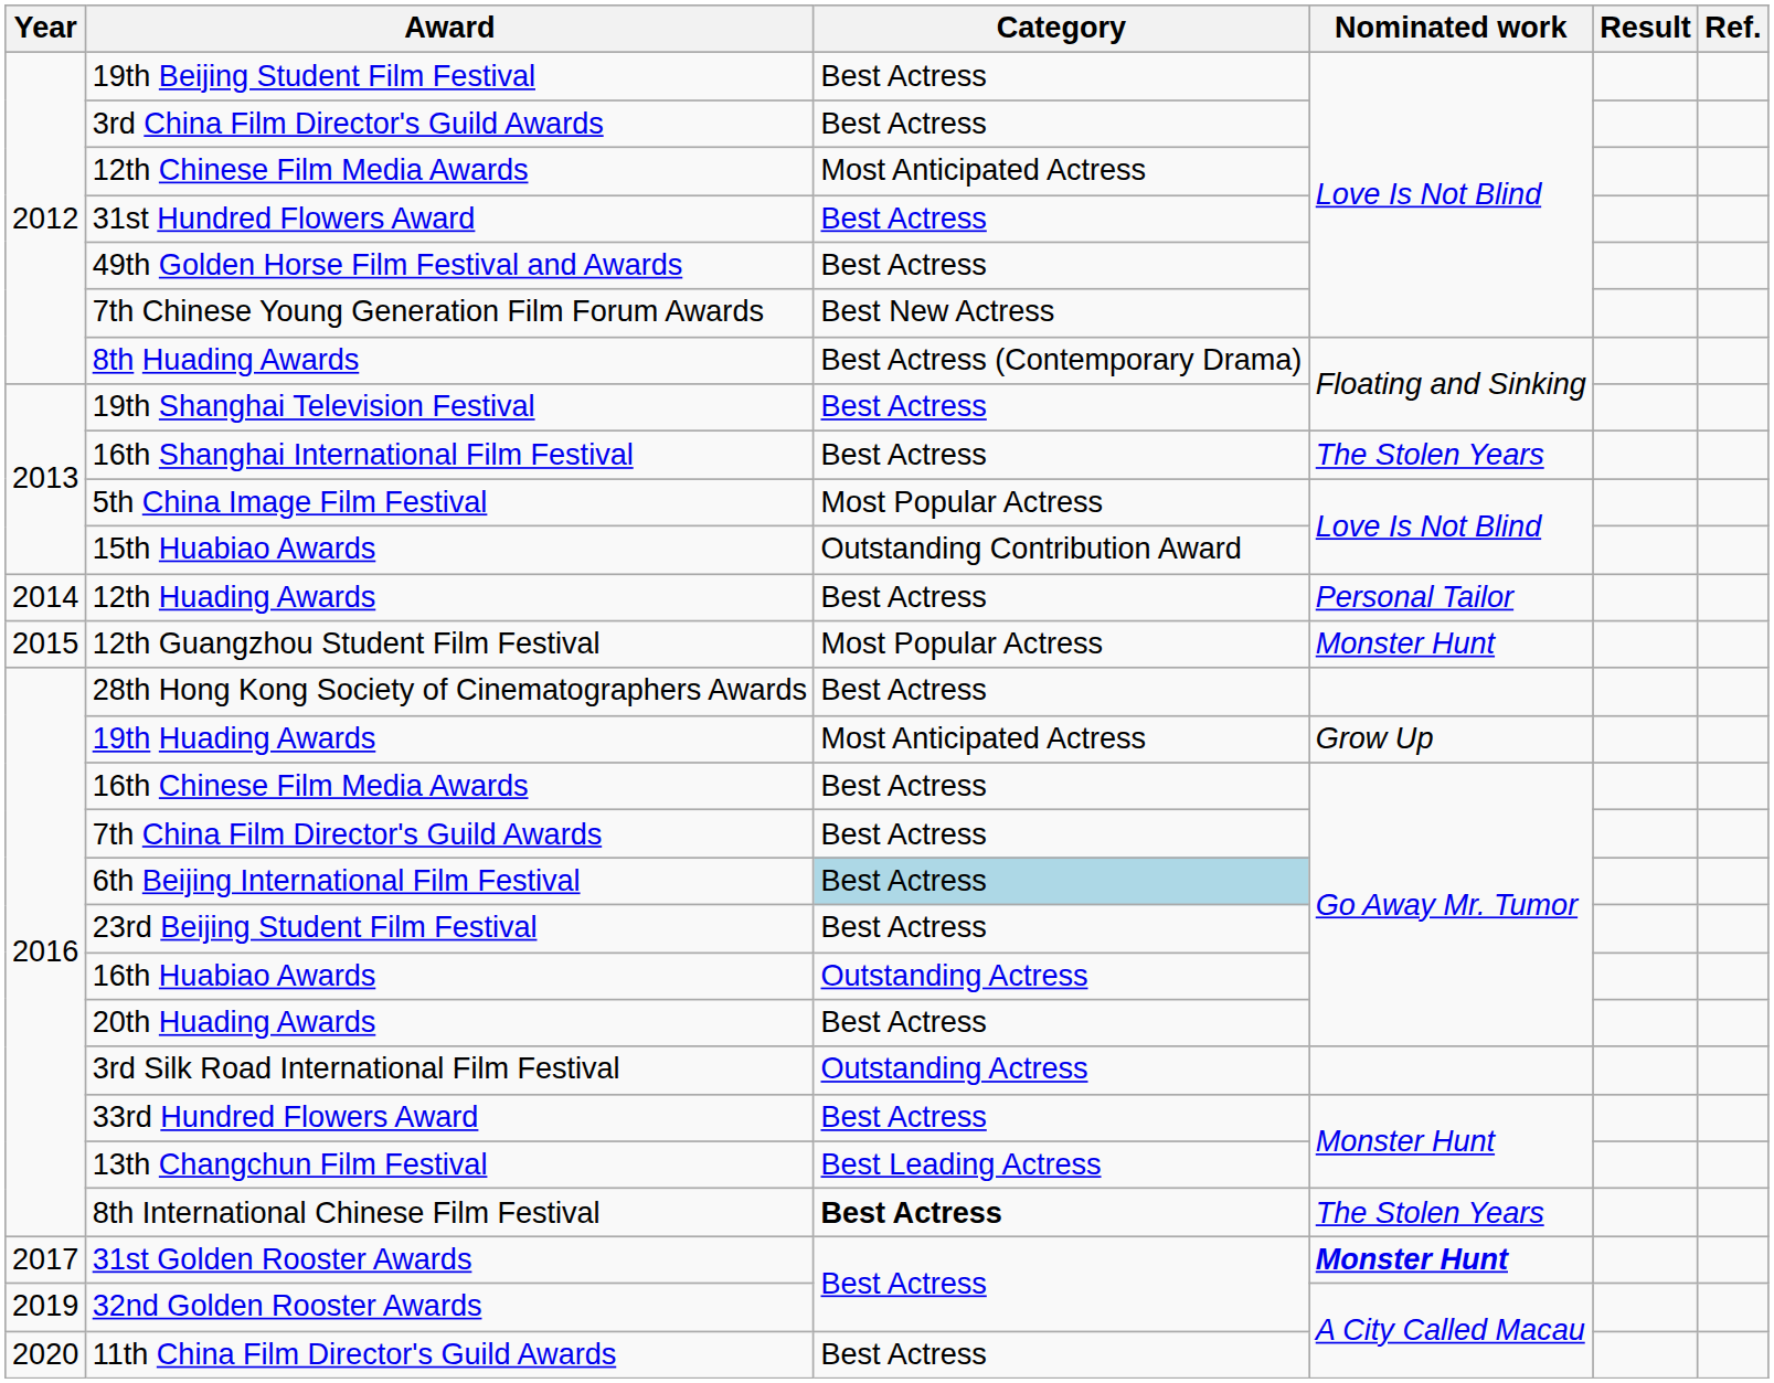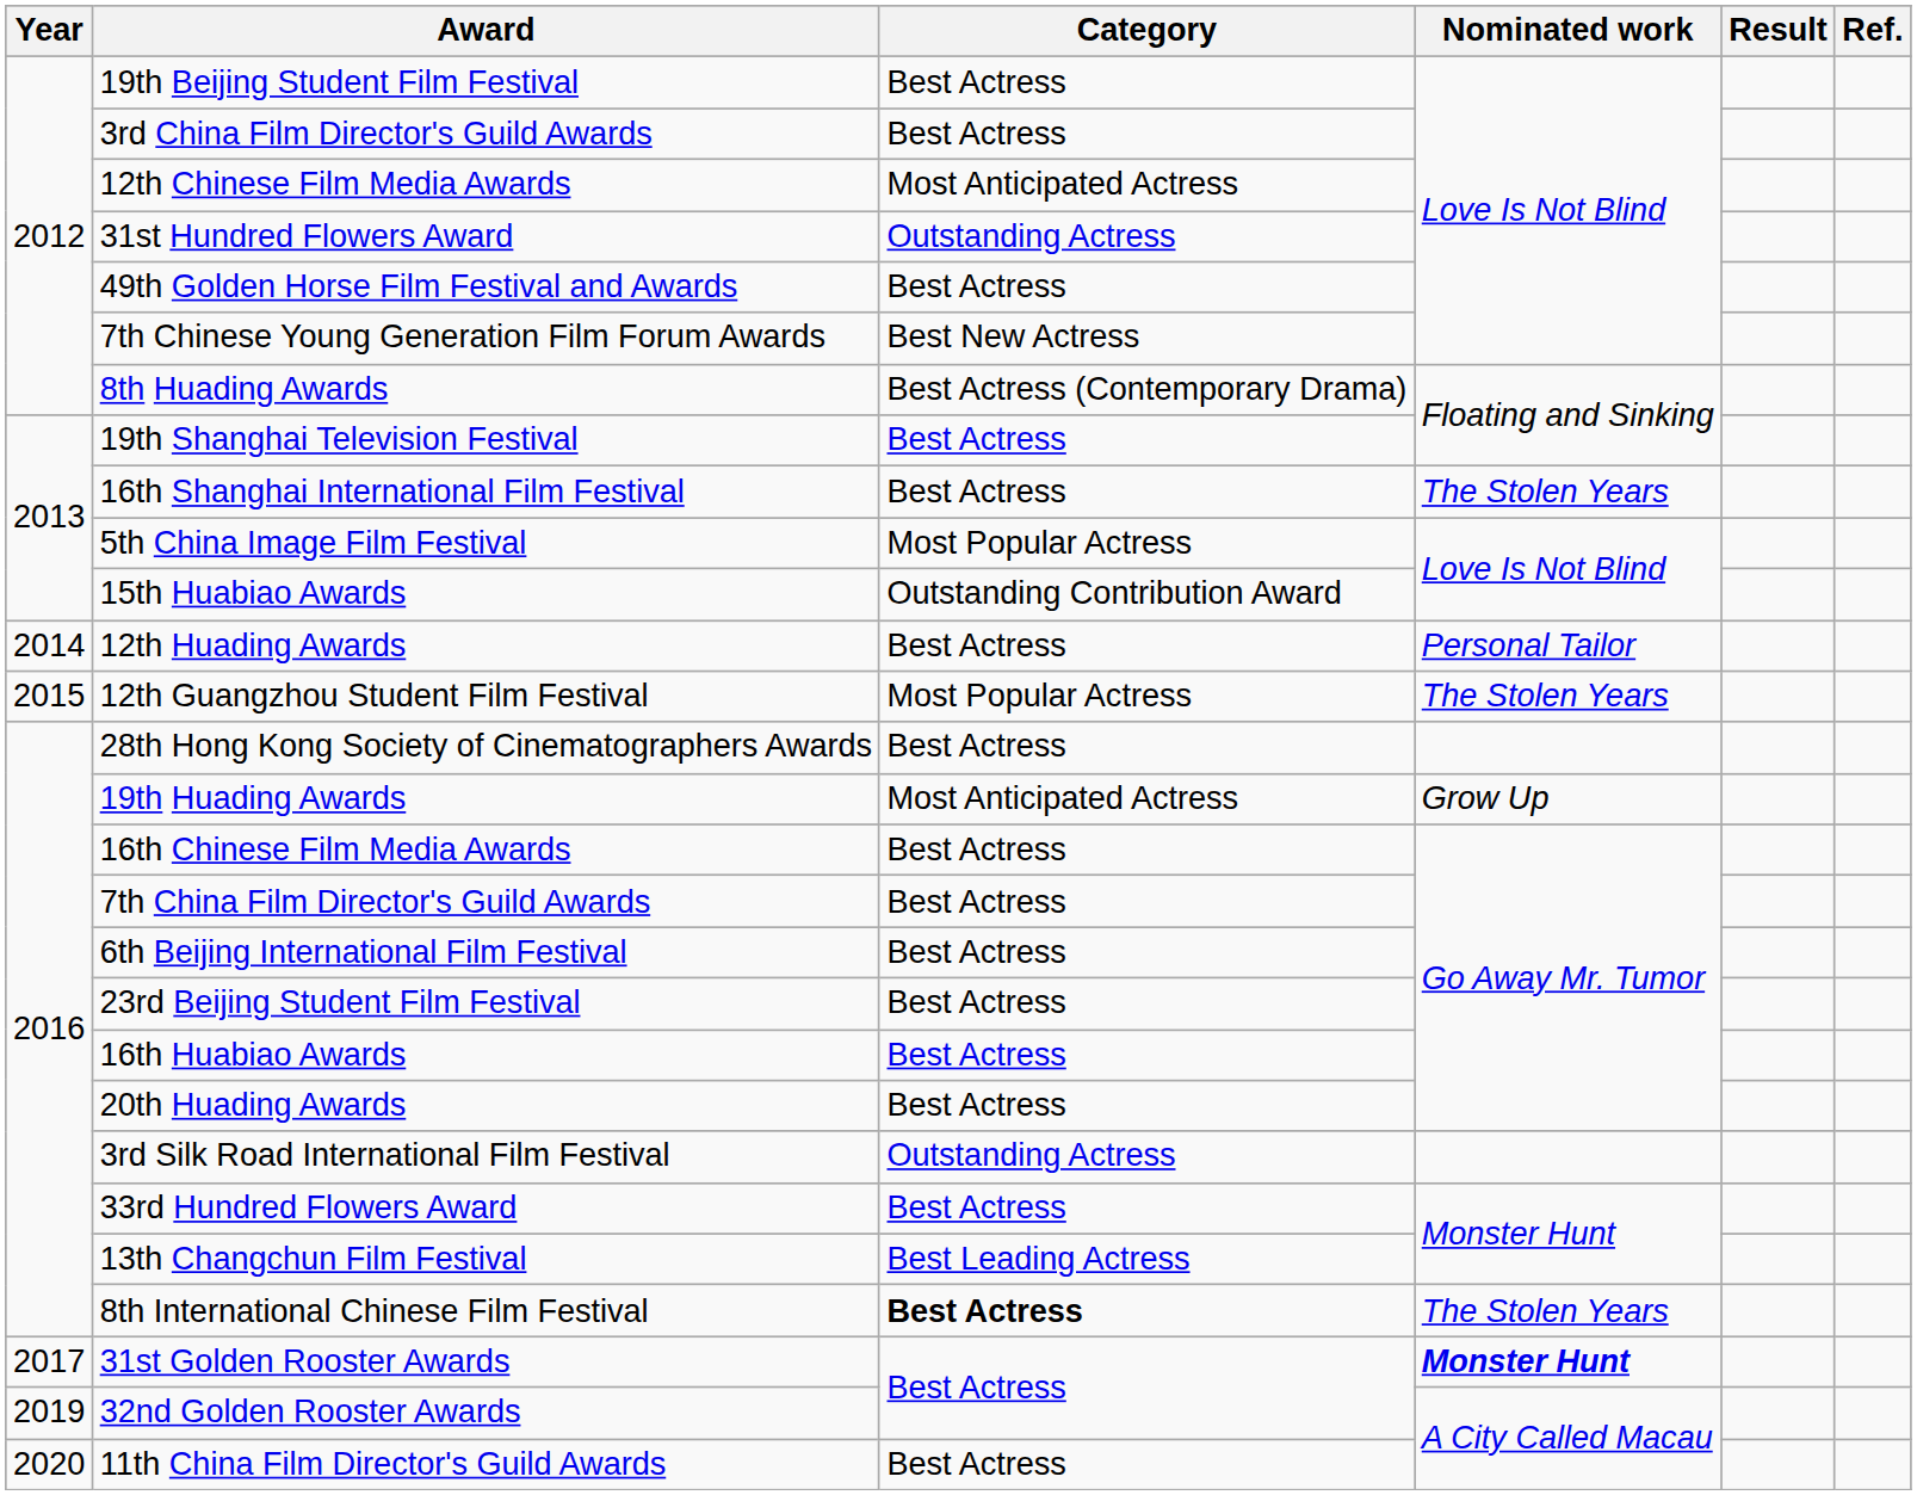31st Hundred Flowers Award | Category: Best Actress -> Outstanding Actress
12th Guangzhou Student Film Festival | Nominated work: Monster Hunt -> The Stolen Years
6th Beijing International Film Festival | Category: lightblue background -> no background
16th Huabiao Awards | Category: Outstanding Actress -> Best Actress
